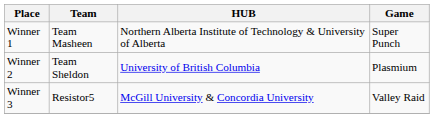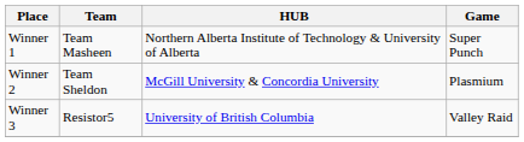Winner 2 | HUB: University of British Columbia -> McGill University & Concordia University
Winner 3 | HUB: McGill University & Concordia University -> University of British Columbia
